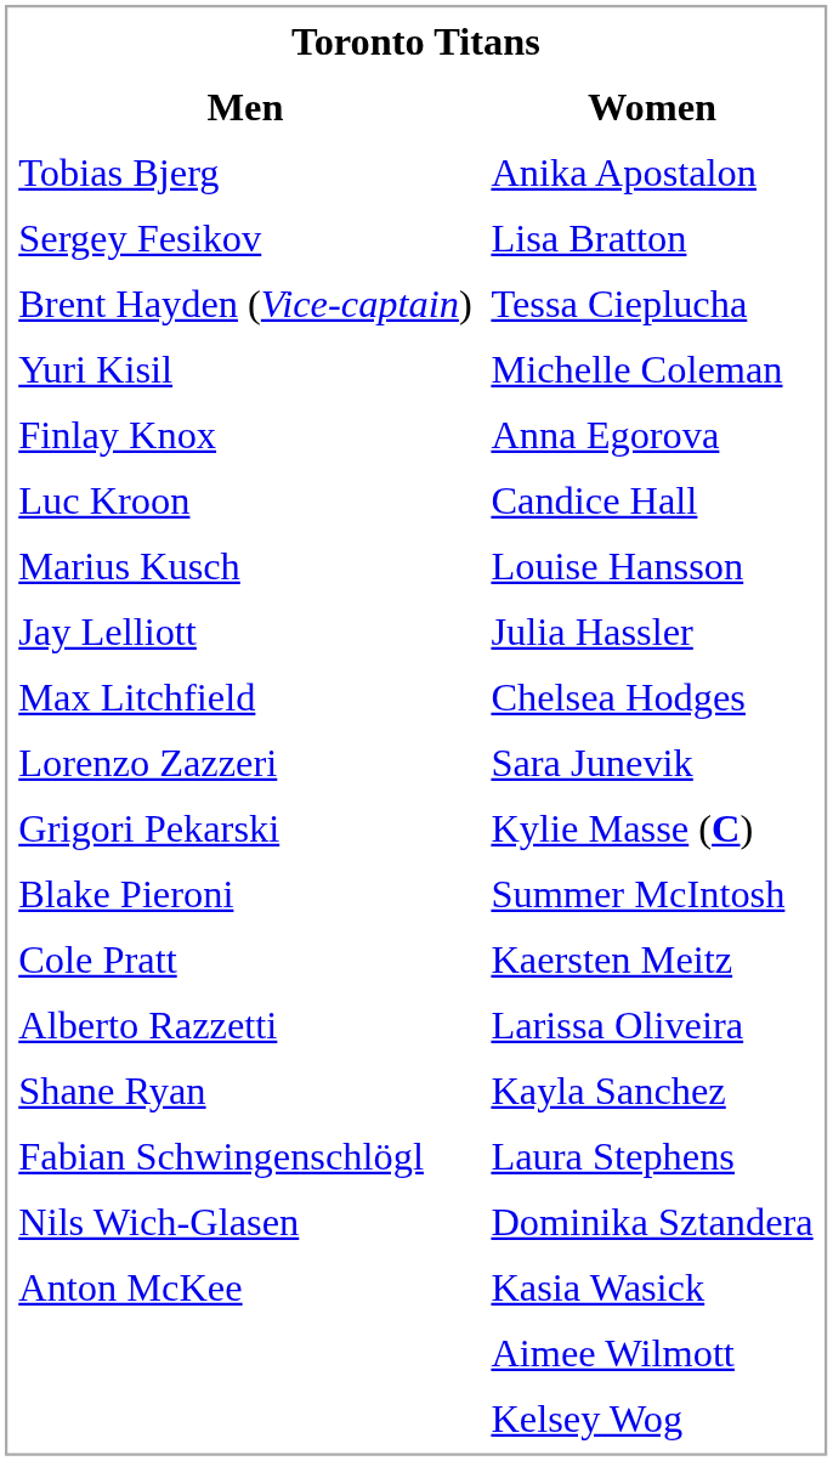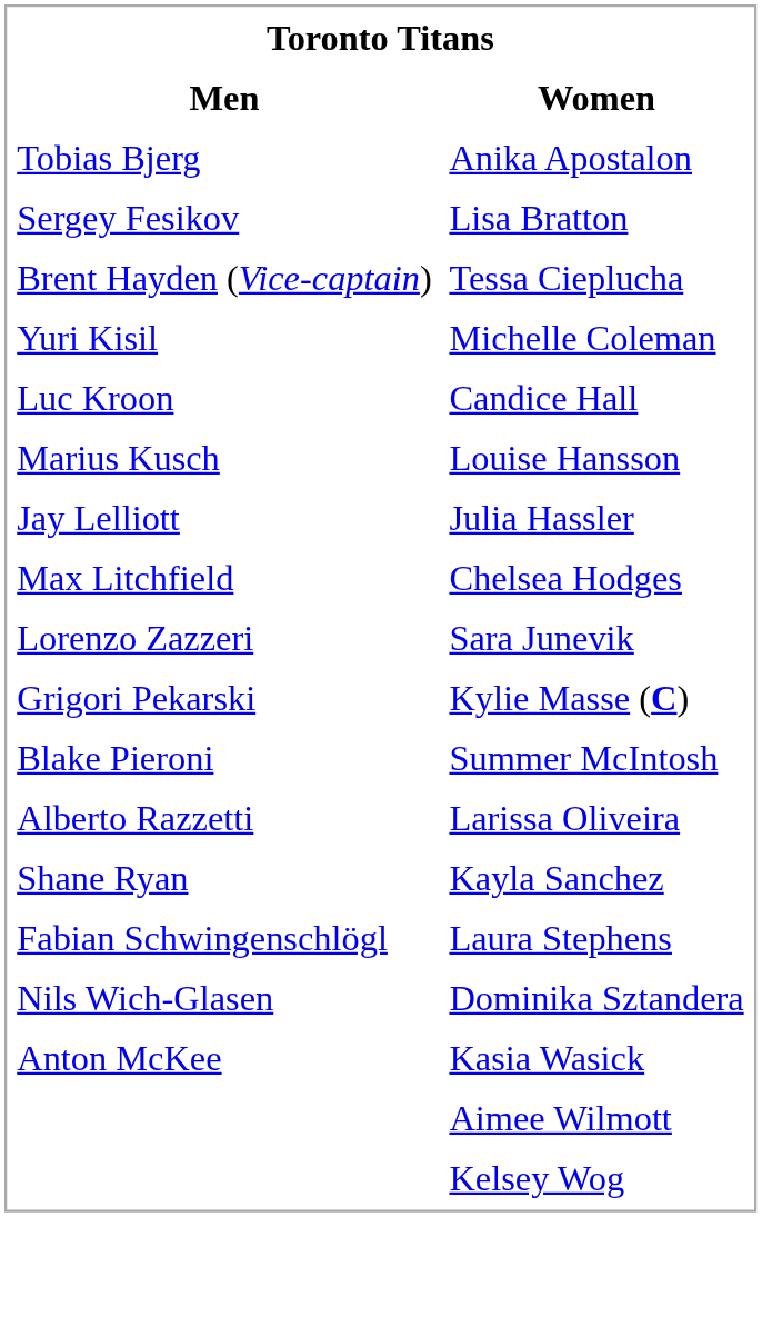- row: Finlay Knox | Anna Egorova
- row: Cole Pratt | Kaersten Meitz
